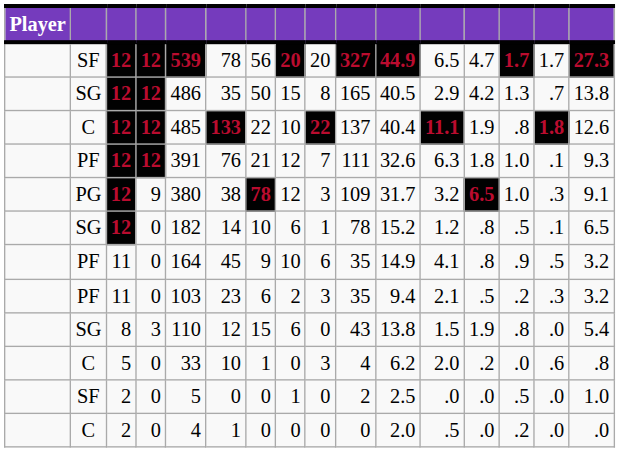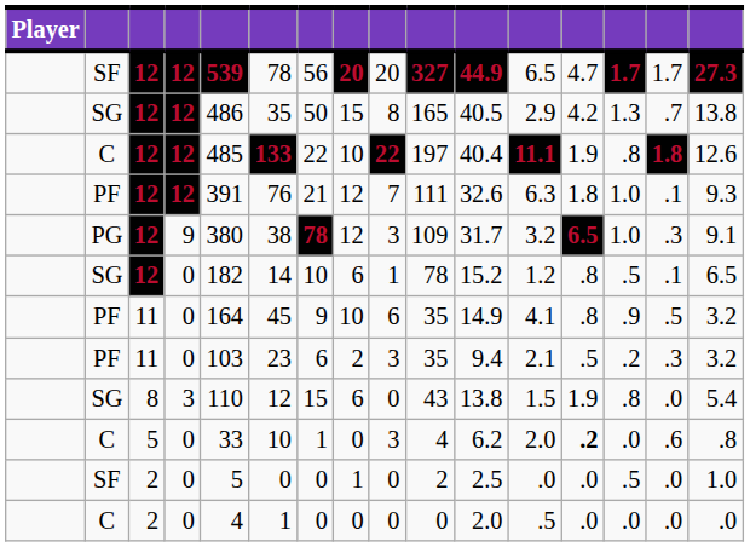C / 12 | column 10: 137 -> 197
C / 5 | column 13: normal -> bold
C / 2 | column 14: .2 -> .0
